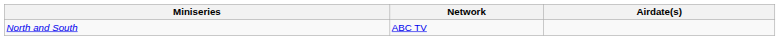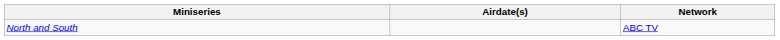columns swapped: Network <-> Airdate(s)
